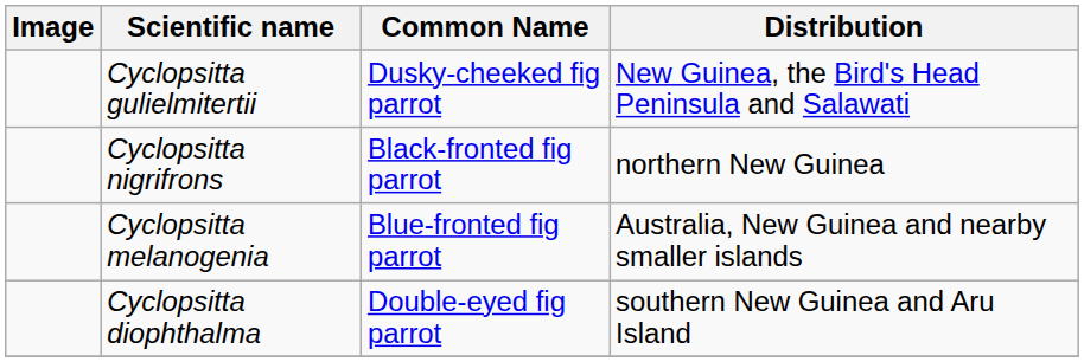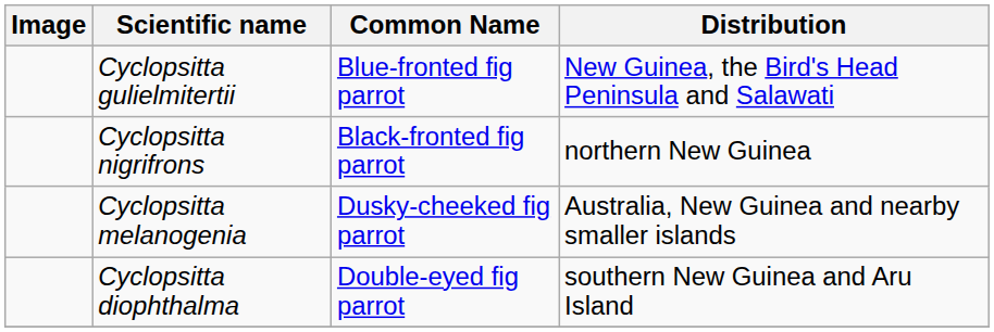Cyclopsitta gulielmitertii | Common Name: Dusky-cheeked fig parrot -> Blue-fronted fig parrot
Cyclopsitta melanogenia | Common Name: Blue-fronted fig parrot -> Dusky-cheeked fig parrot
